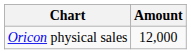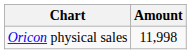Oricon physical sales | Amount: 12,000 -> 11,998
